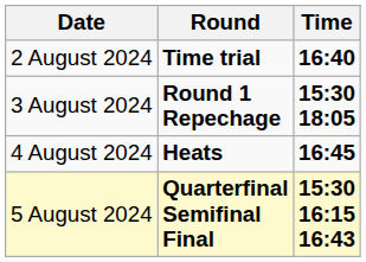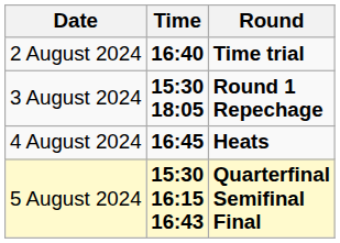columns swapped: Time <-> Round
